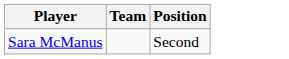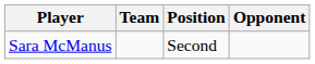+ column: Opponent
